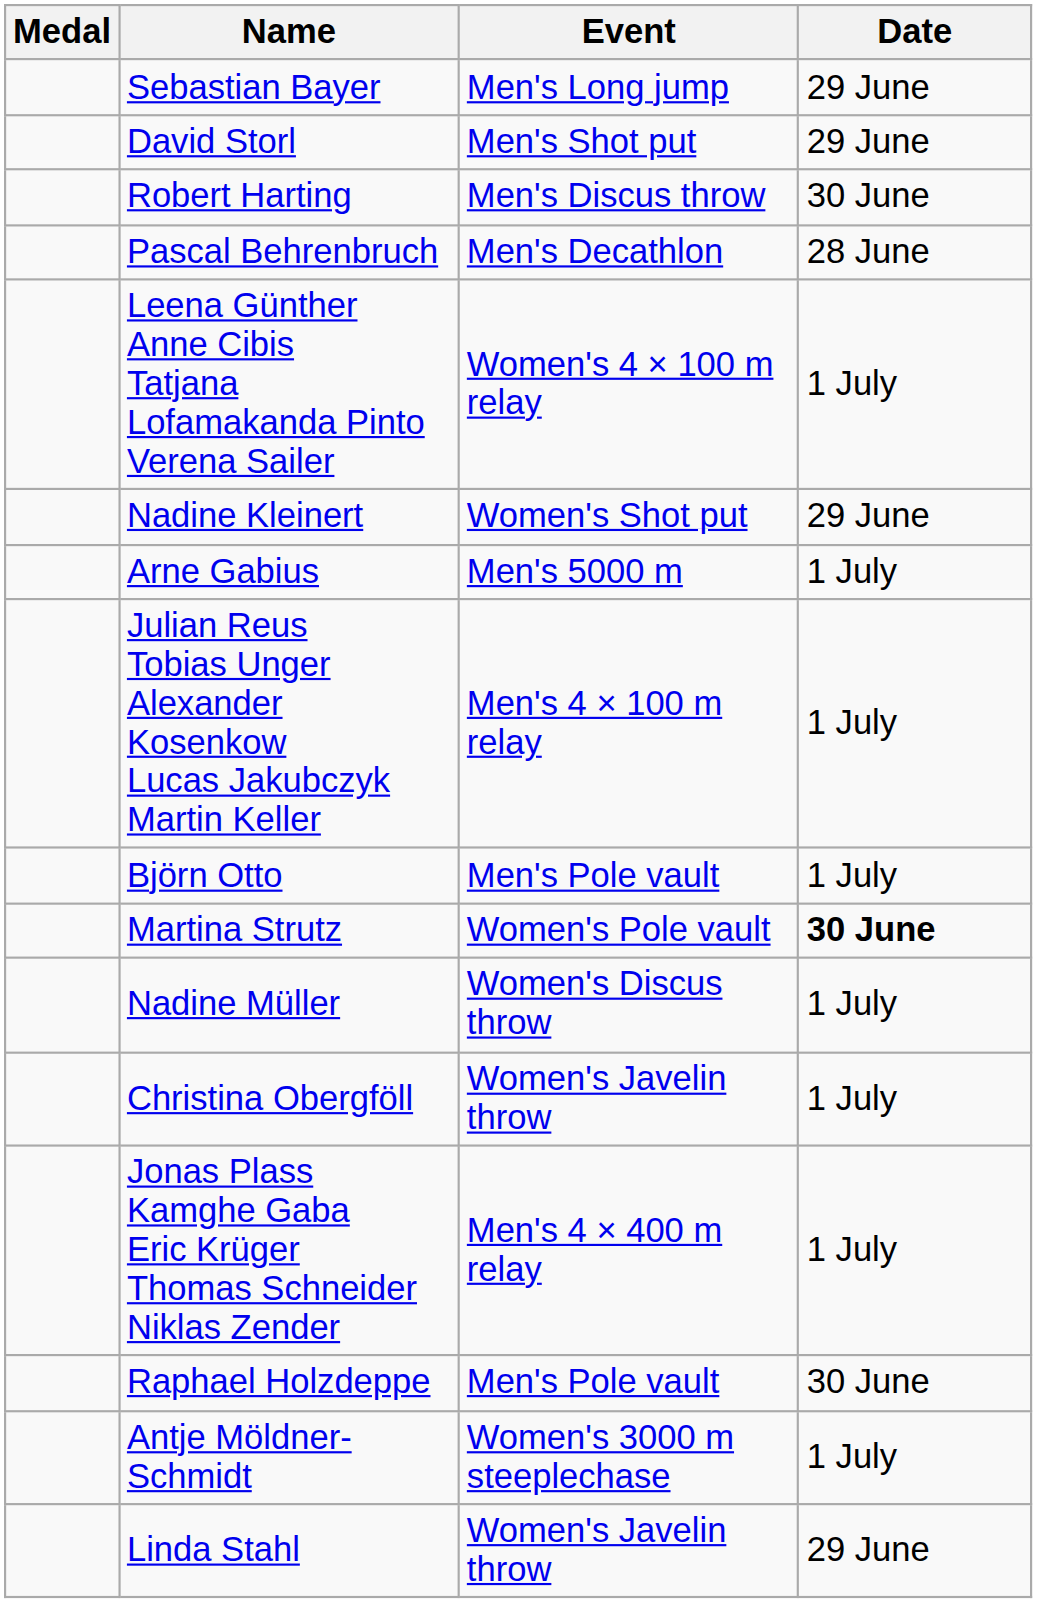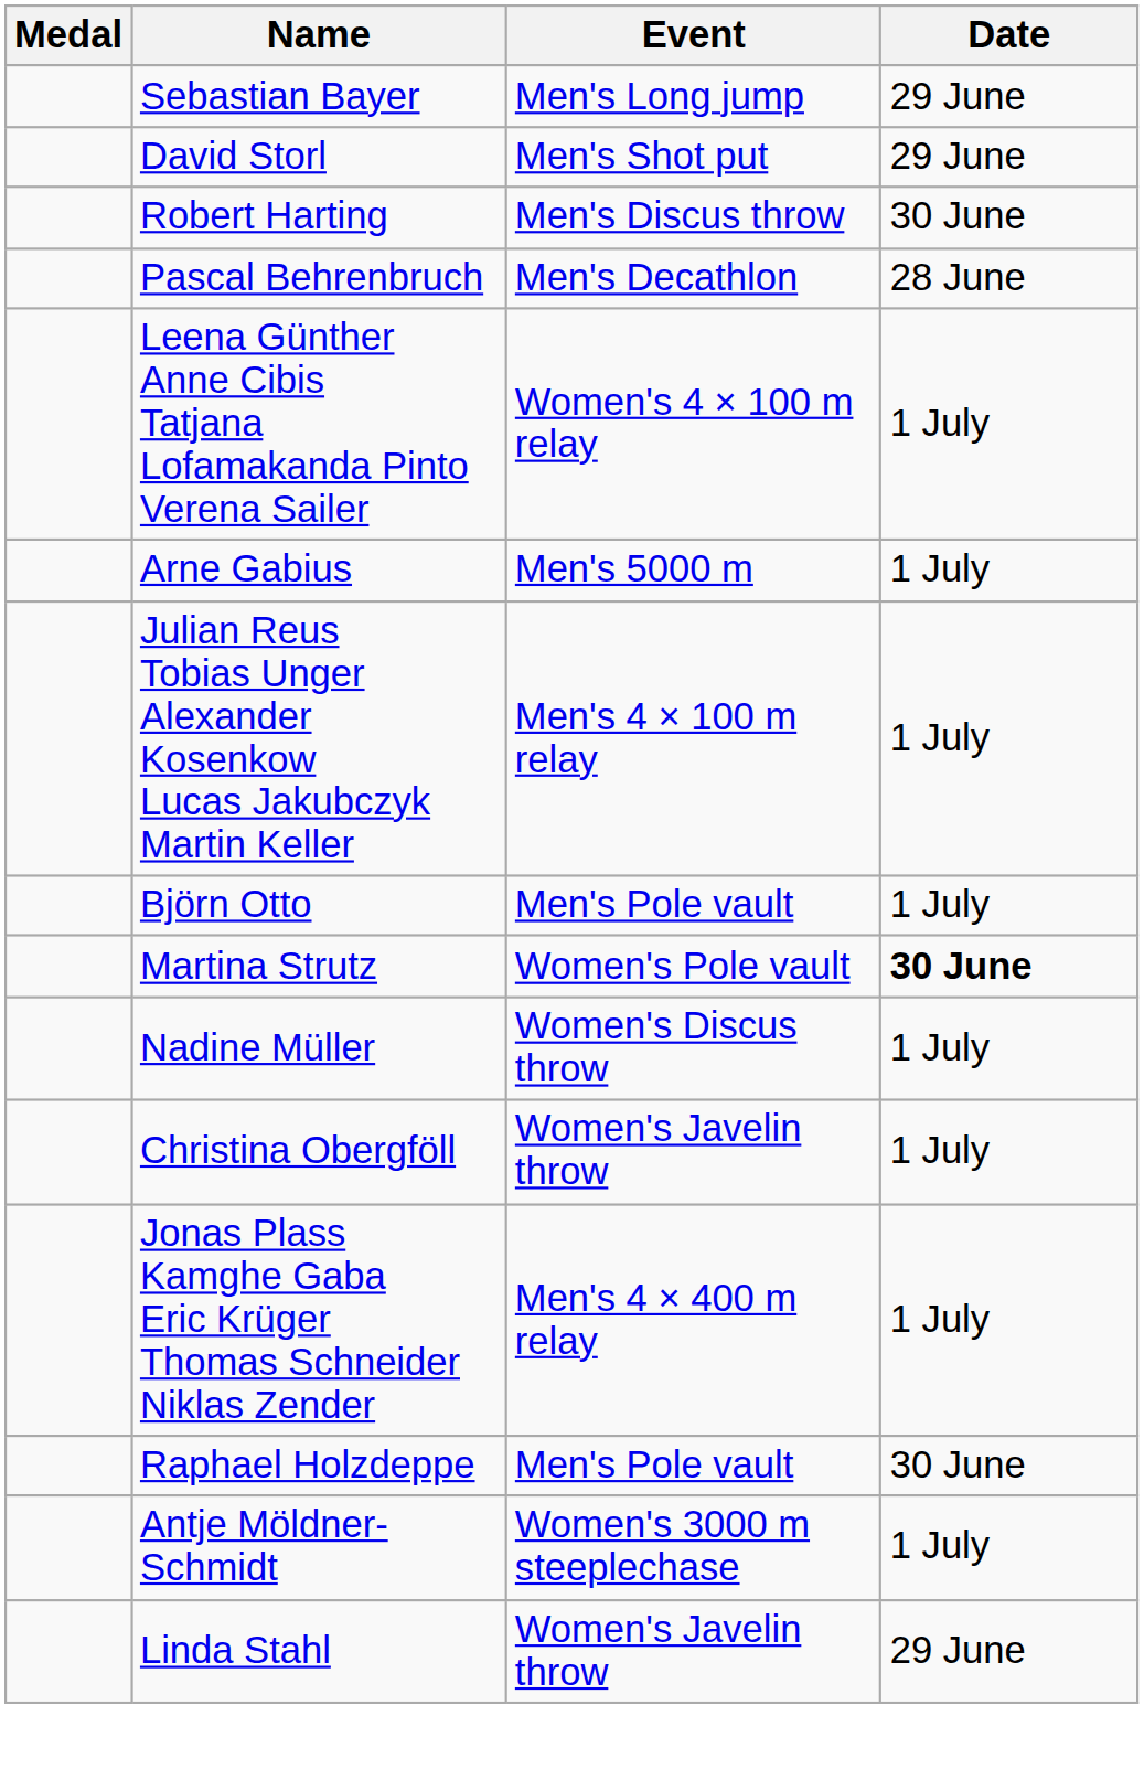- row: Nadine Kleinert | Women's Shot put | 29 June
